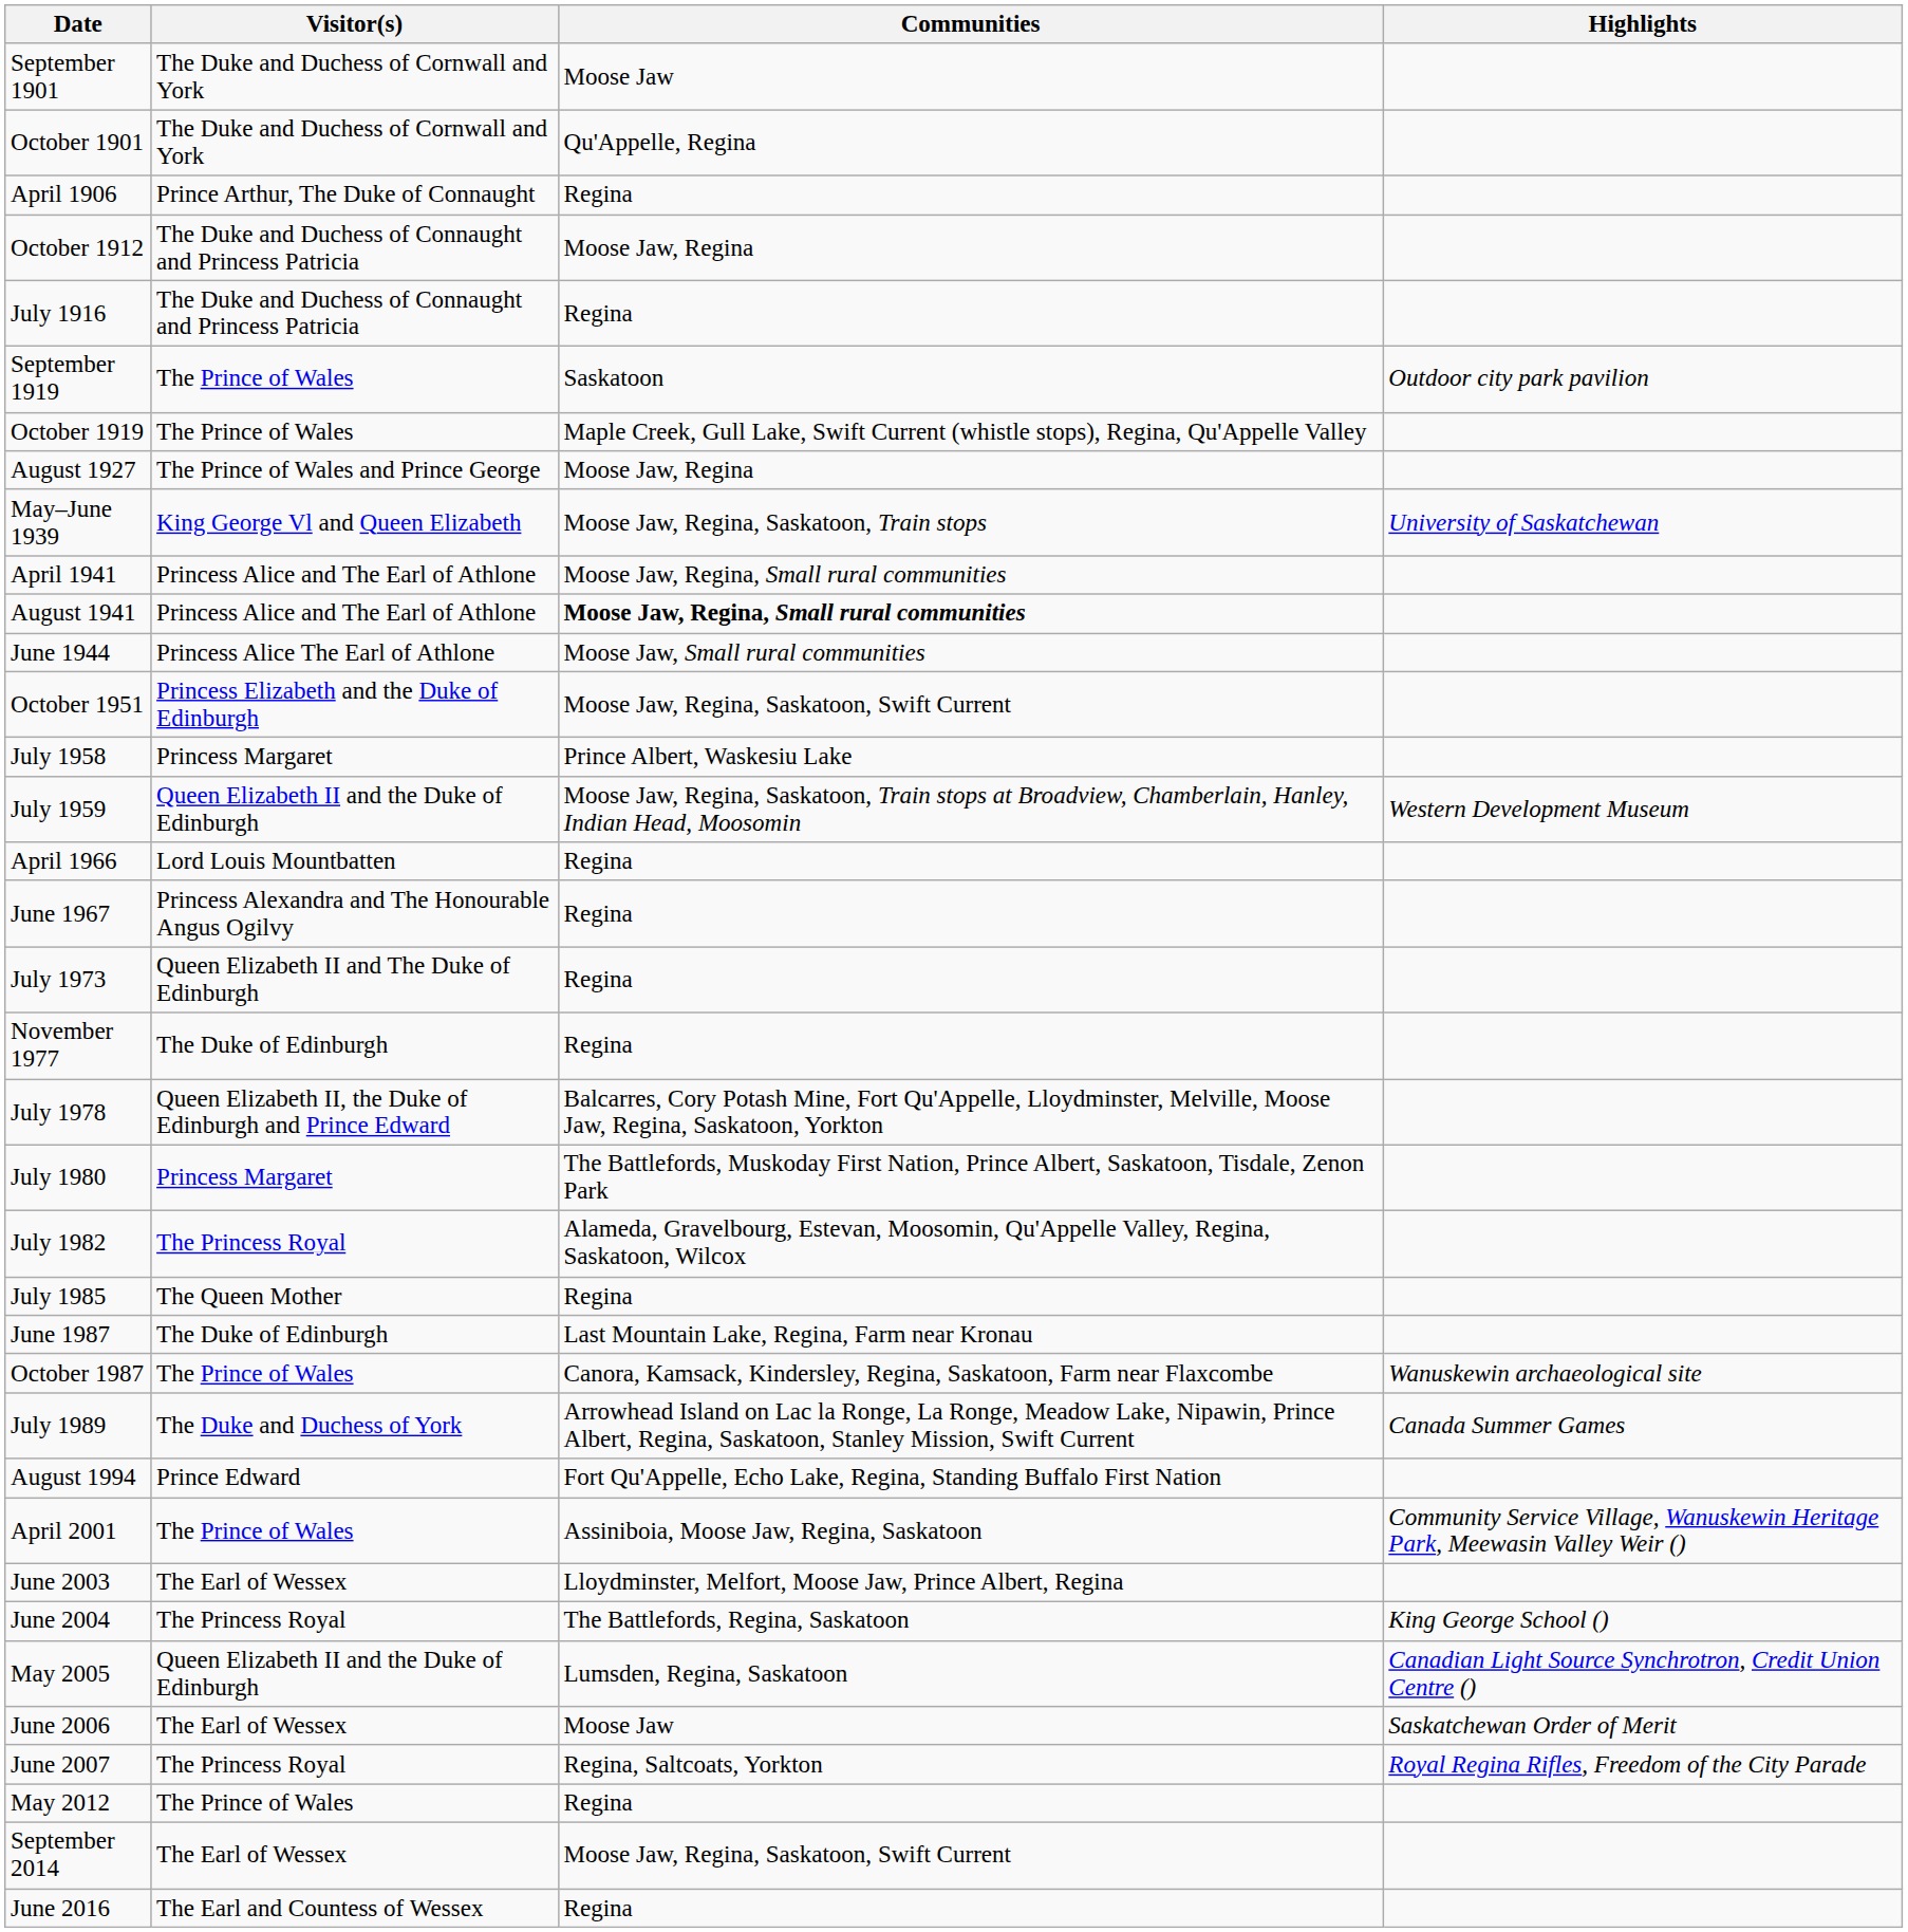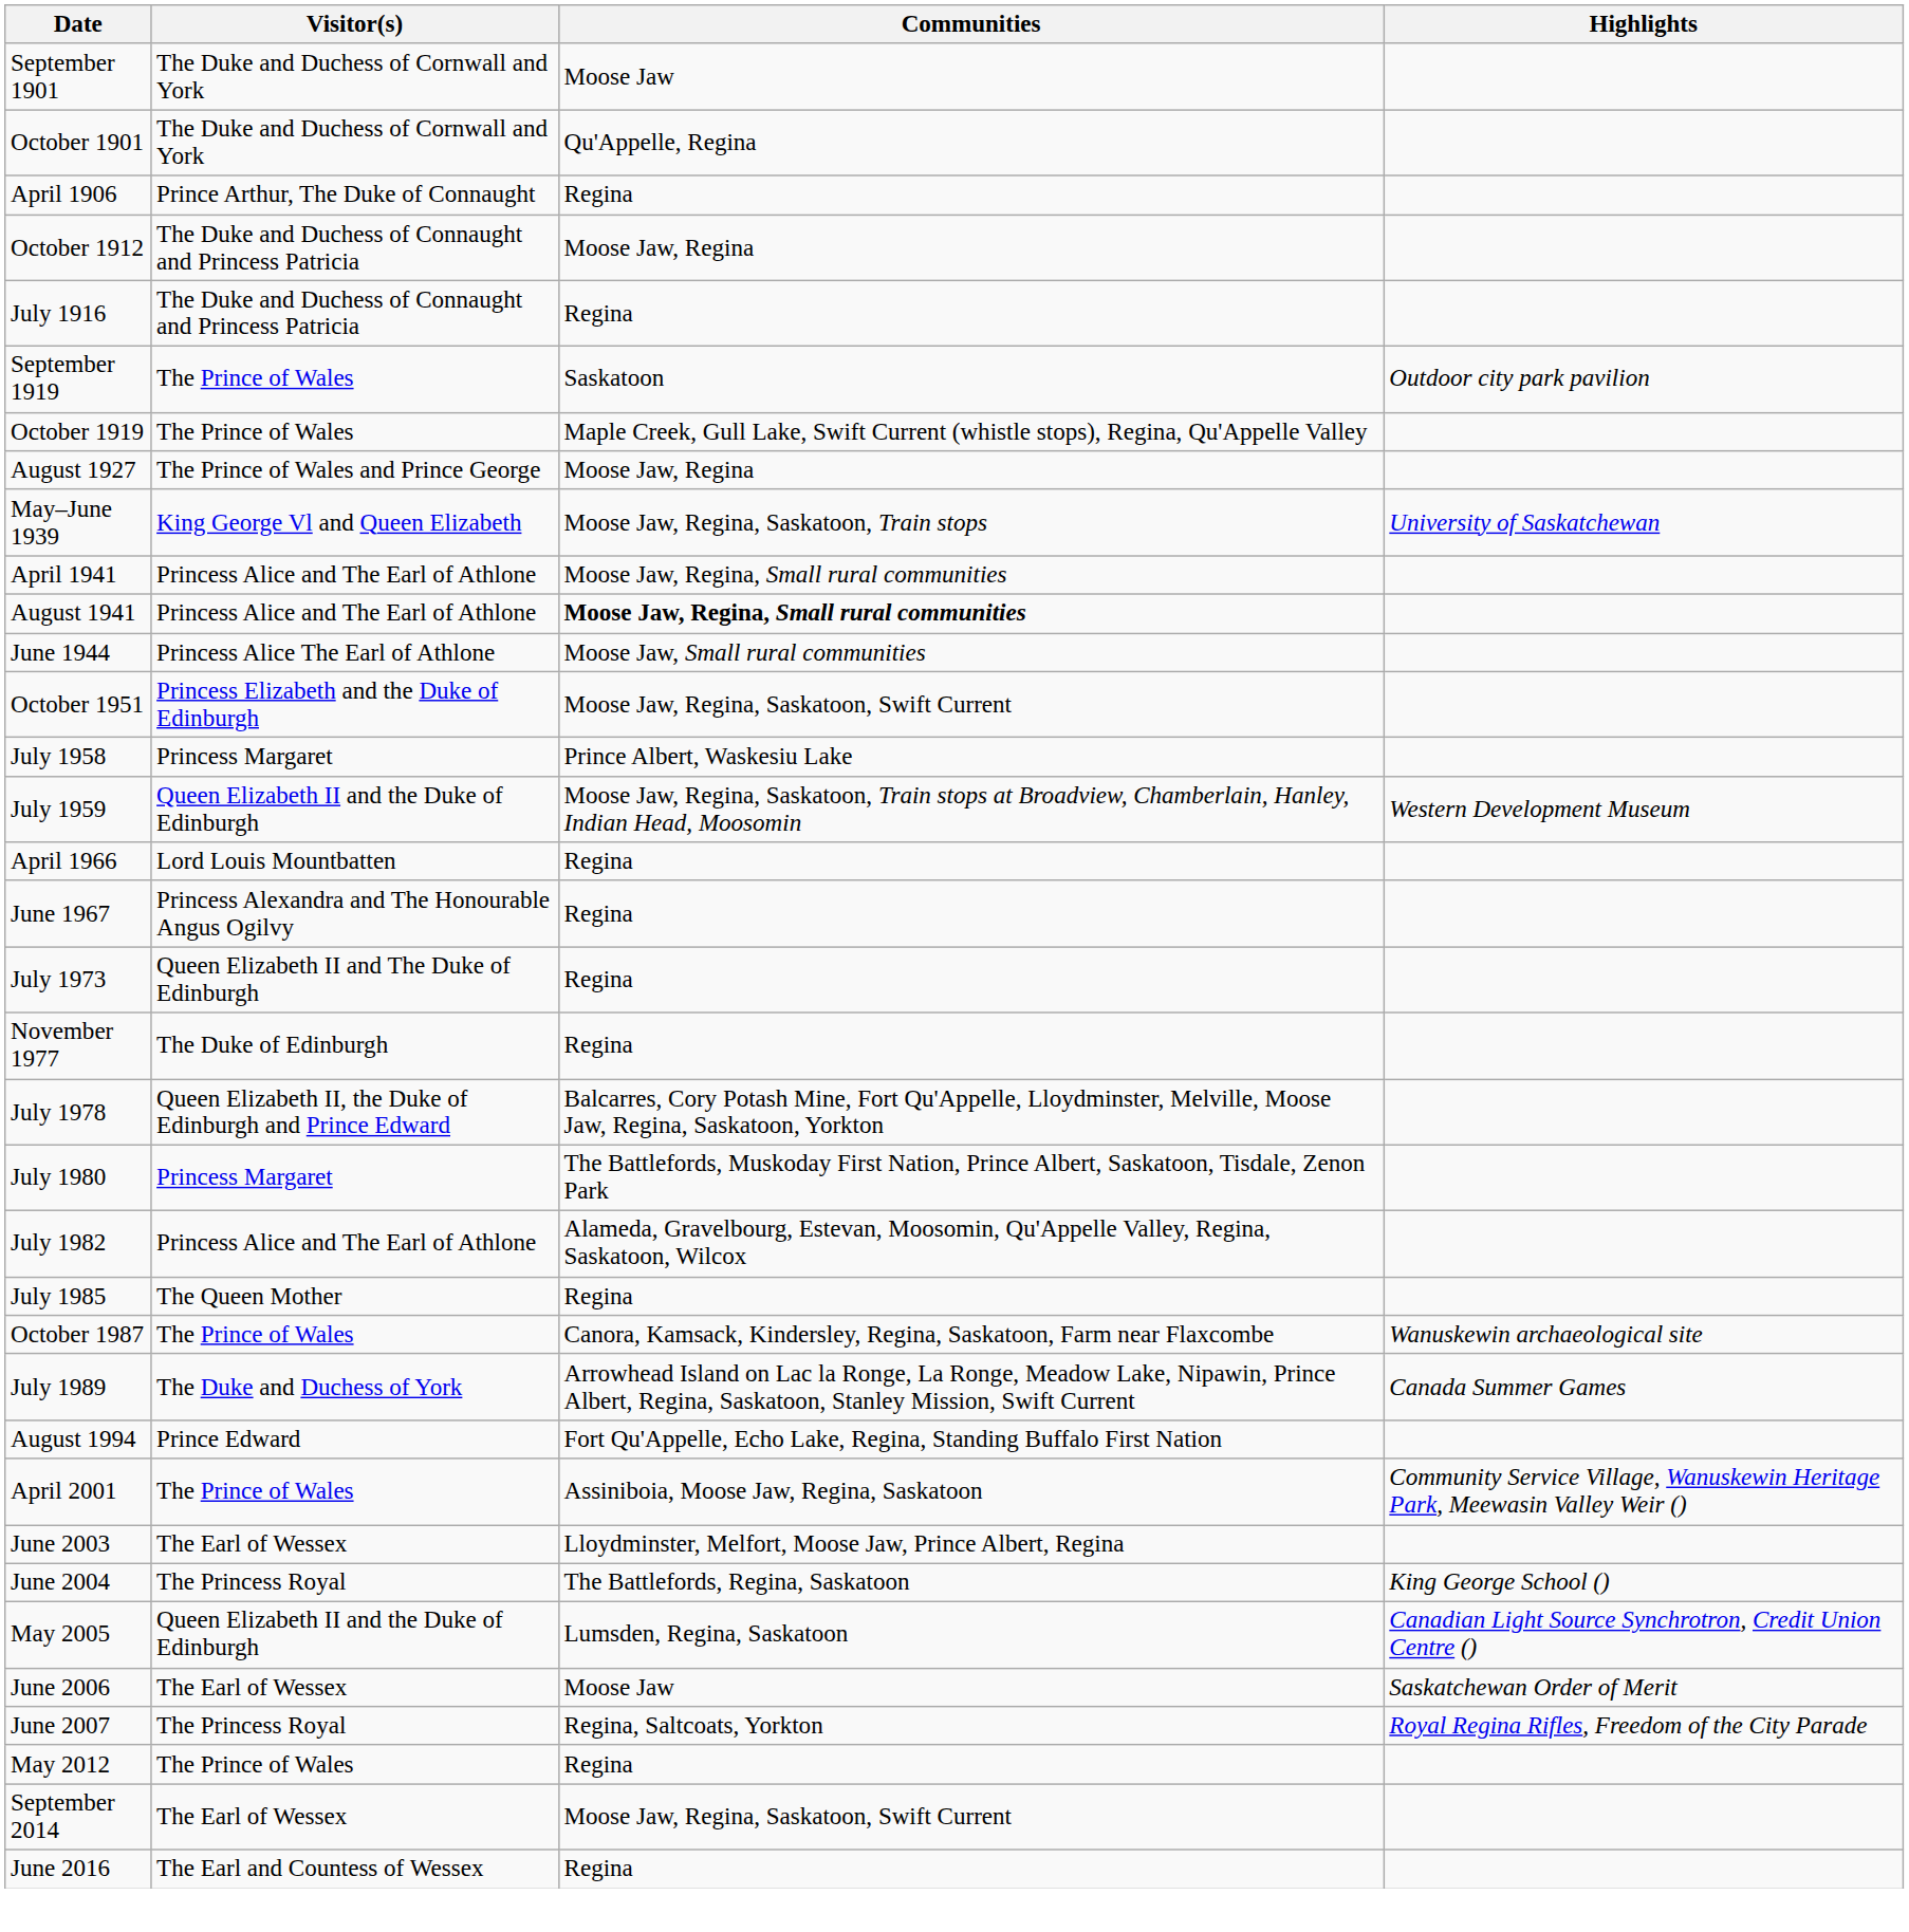July 1982 | Visitor(s): The Princess Royal -> Princess Alice and The Earl of Athlone
- row: June 1987 | The Duke of Edinburgh | Last Mountain Lake, Regina, Farm near Kronau
